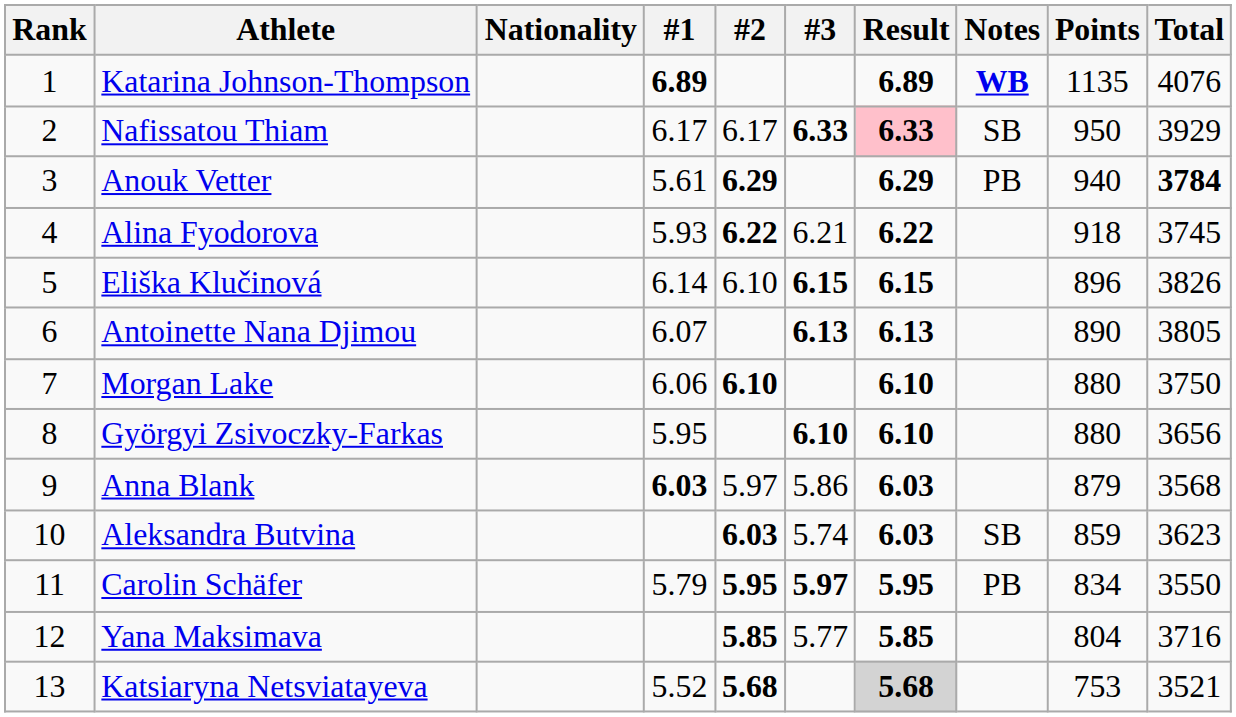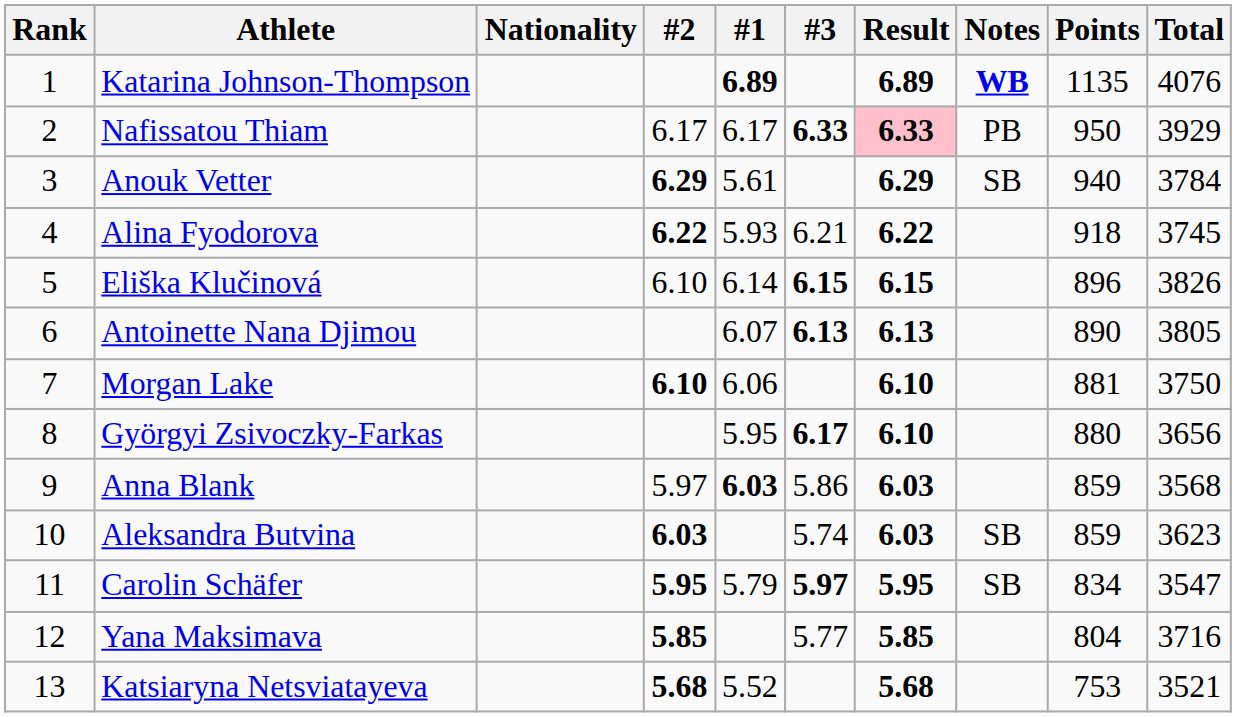columns swapped: #1 <-> #2
Nafissatou Thiam | Notes: SB -> PB
Anouk Vetter | Notes: PB -> SB
Anouk Vetter | Total: bold -> normal
Morgan Lake | Points: 880 -> 881
Györgyi Zsivoczky-Farkas | #3: 6.10 -> 6.17
Anna Blank | Points: 879 -> 859
Carolin Schäfer | Notes: PB -> SB
Carolin Schäfer | Total: 3550 -> 3547
Katsiaryna Netsviatayeva | Result: lightgrey background -> no background
